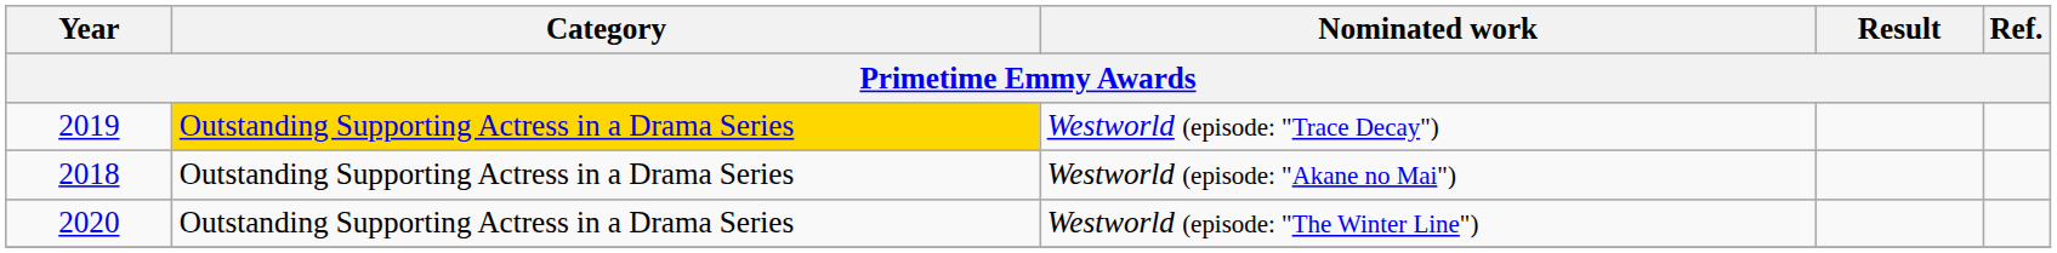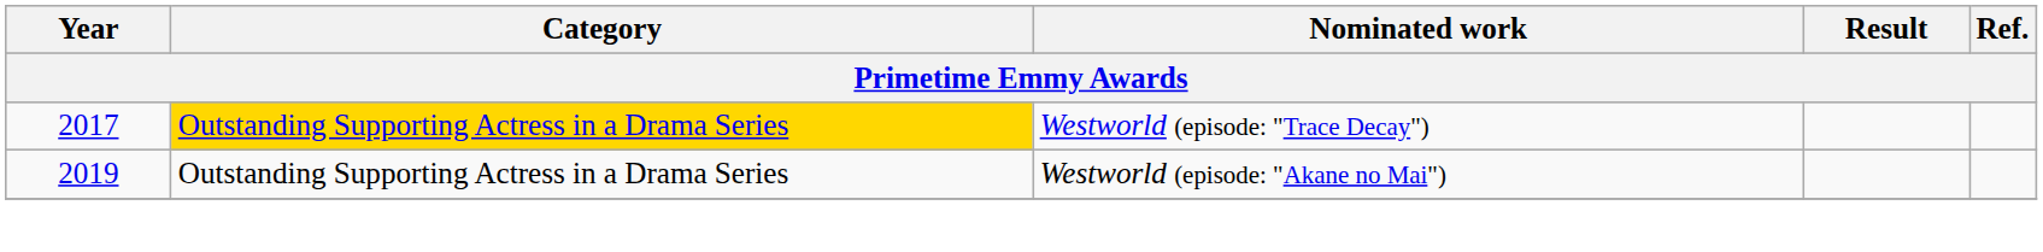Westworld (episode: "Trace Decay") | Year: 2019 -> 2017
Westworld (episode: "Akane no Mai") | Year: 2018 -> 2019
- row: 2020 | Outstanding Supporting Actress in a Drama Series | Westworld (episode: "The Winter Line")
